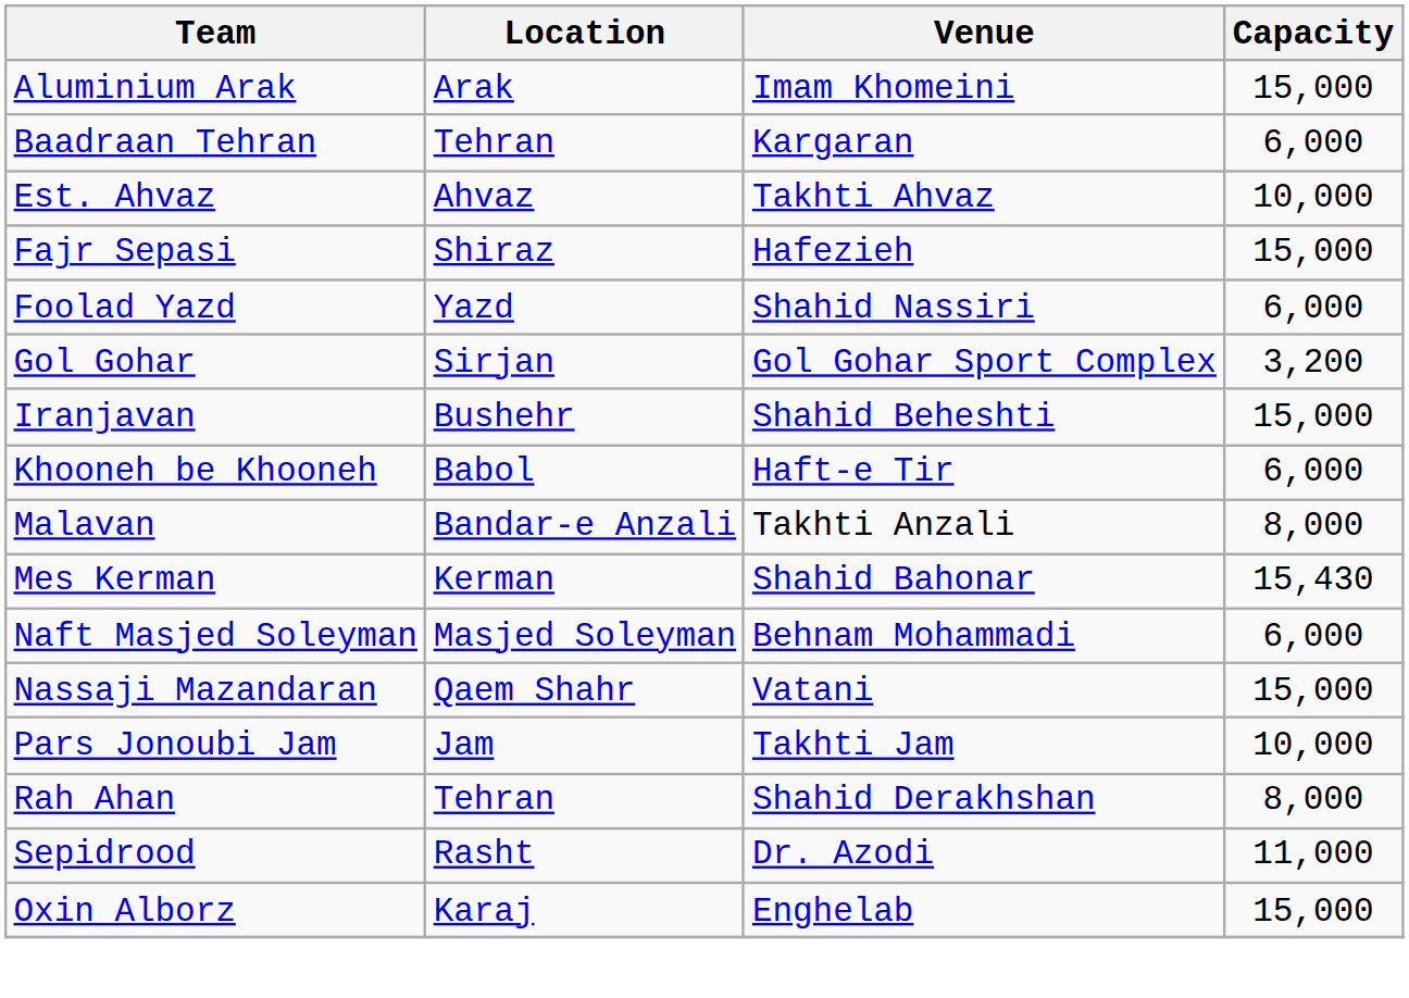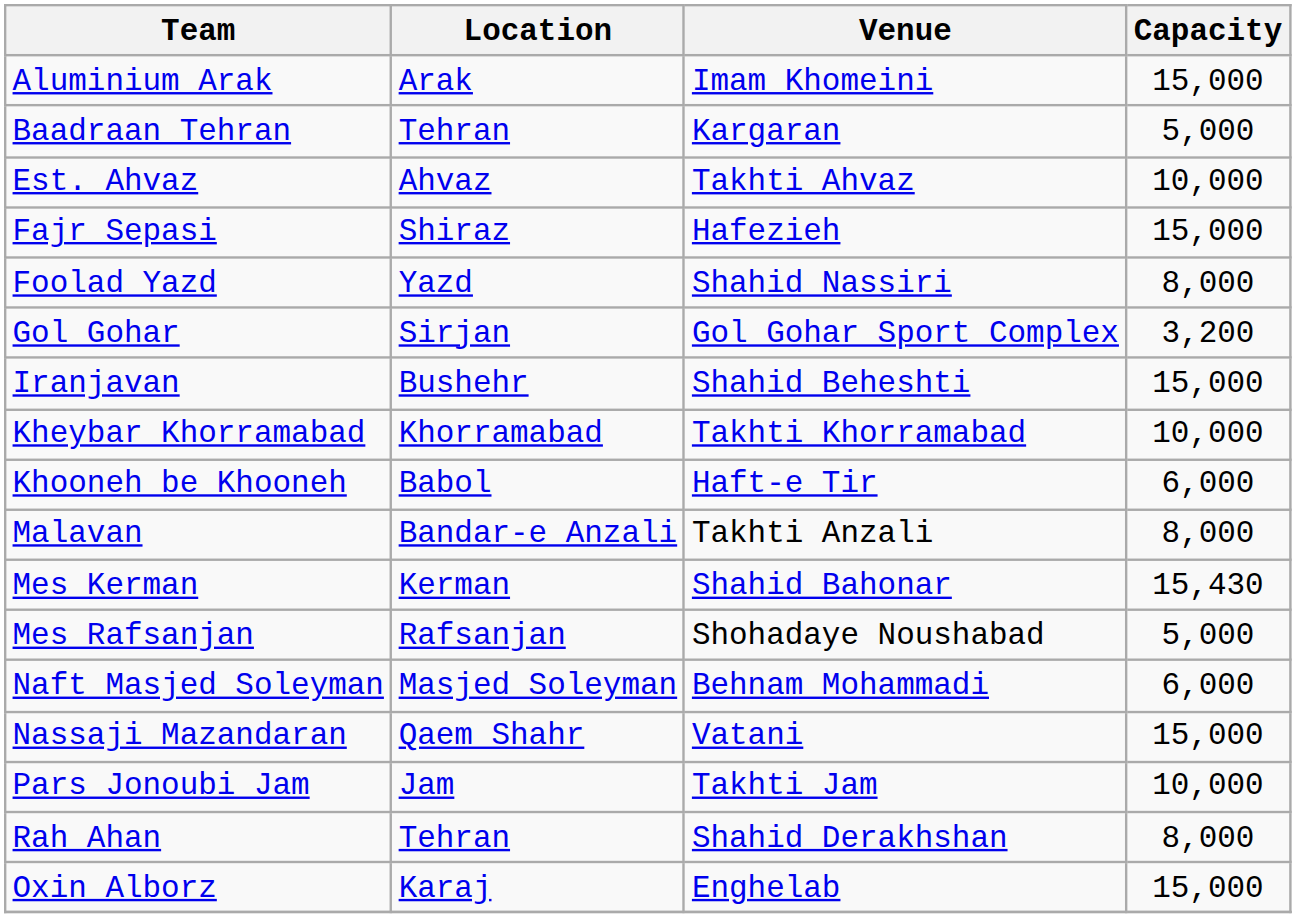Baadraan Tehran | Capacity: 6,000 -> 5,000
Foolad Yazd | Capacity: 6,000 -> 8,000
+ row: Kheybar Khorramabad | Khorramabad | Takhti Khorramabad | 10,000
+ row: Mes Rafsanjan | Rafsanjan | Shohadaye Noushabad | 5,000
- row: Sepidrood | Rasht | Dr. Azodi | 11,000
